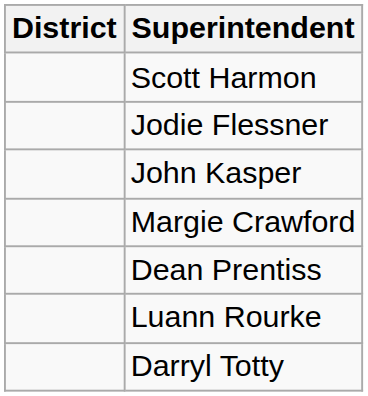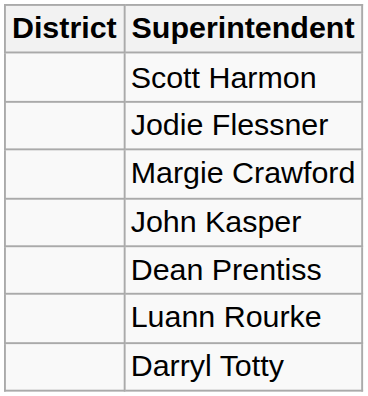rows swapped: John Kasper <-> Margie Crawford
